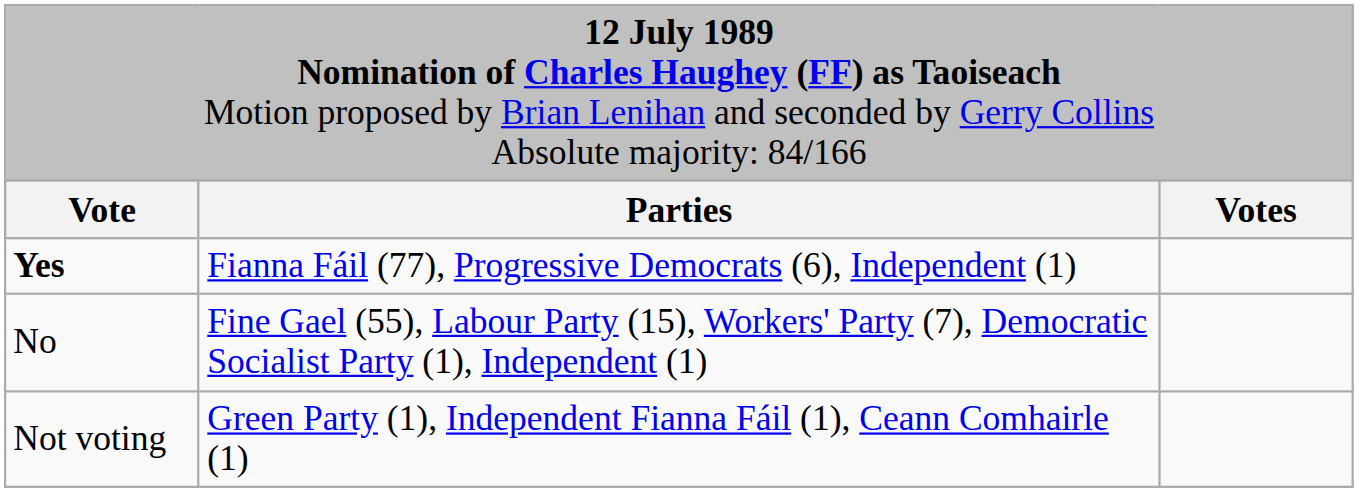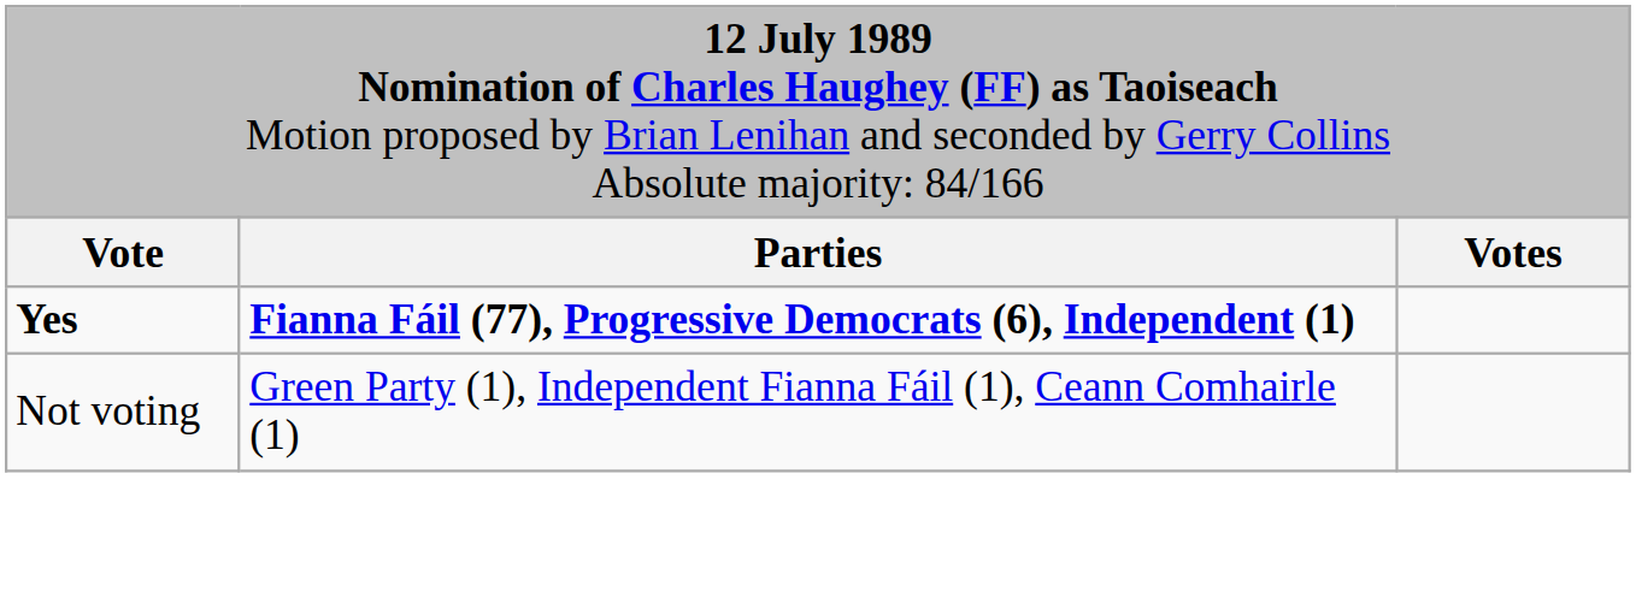Yes | column 2: normal -> bold
- row: No | Fine Gael (55), Labour Party (15), Workers' Party (7), Democratic Socialist Party (1), Independent (1)
